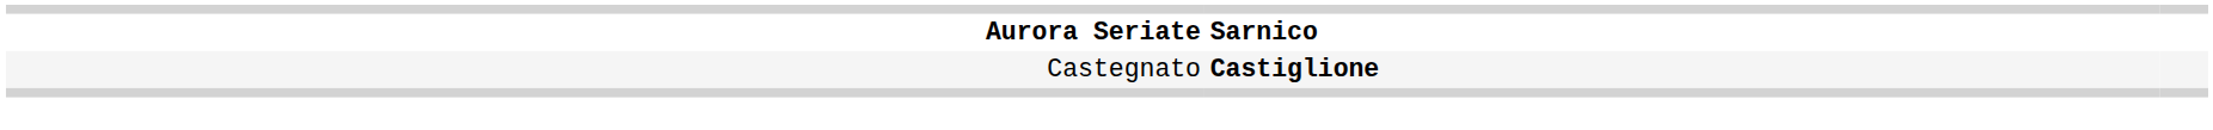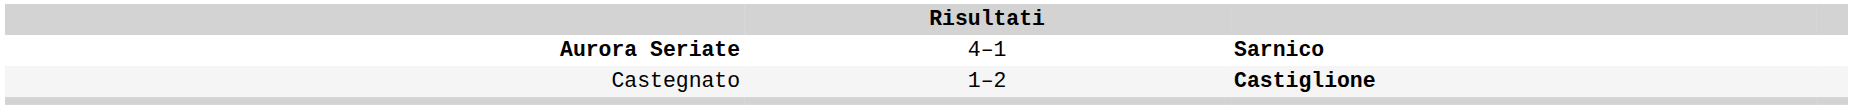+ column: Risultati | 4–1 | 1–2
